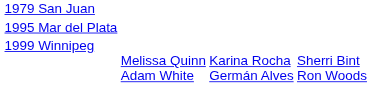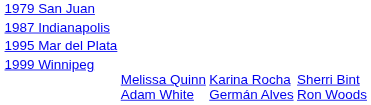+ row: 1987 Indianapolis
